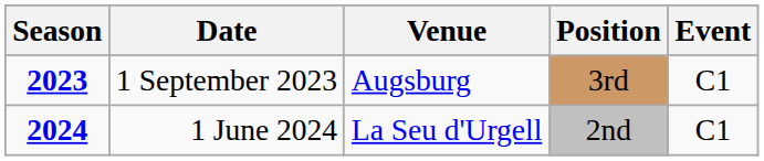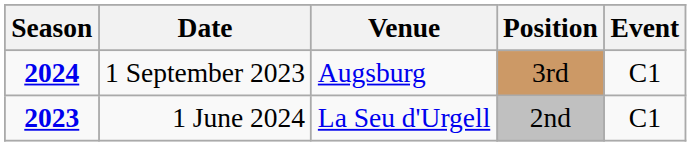1 September 2023 | Season: 2023 -> 2024
1 June 2024 | Season: 2024 -> 2023
